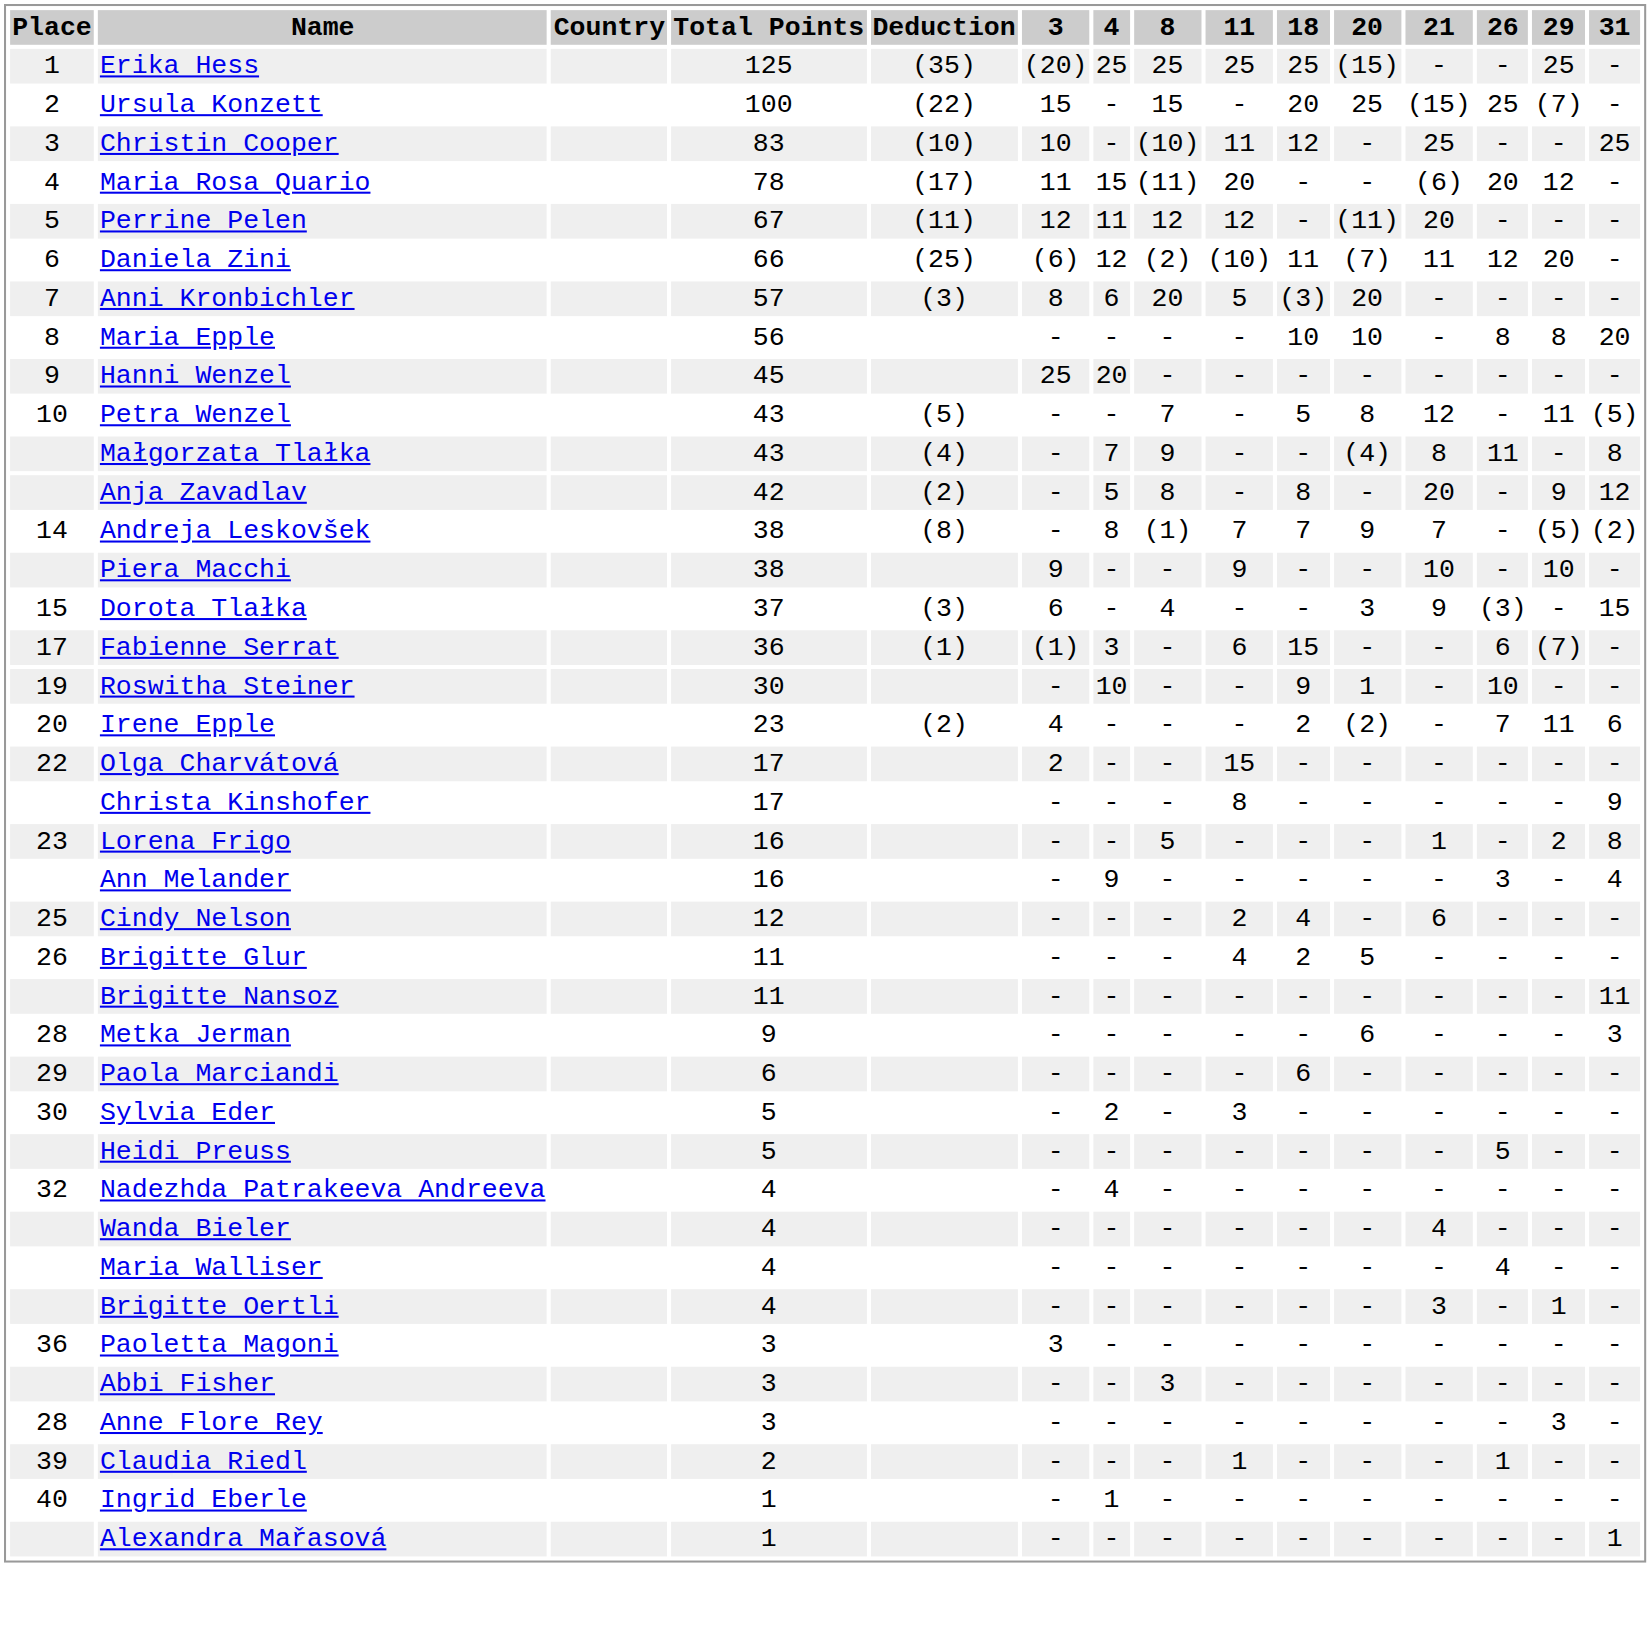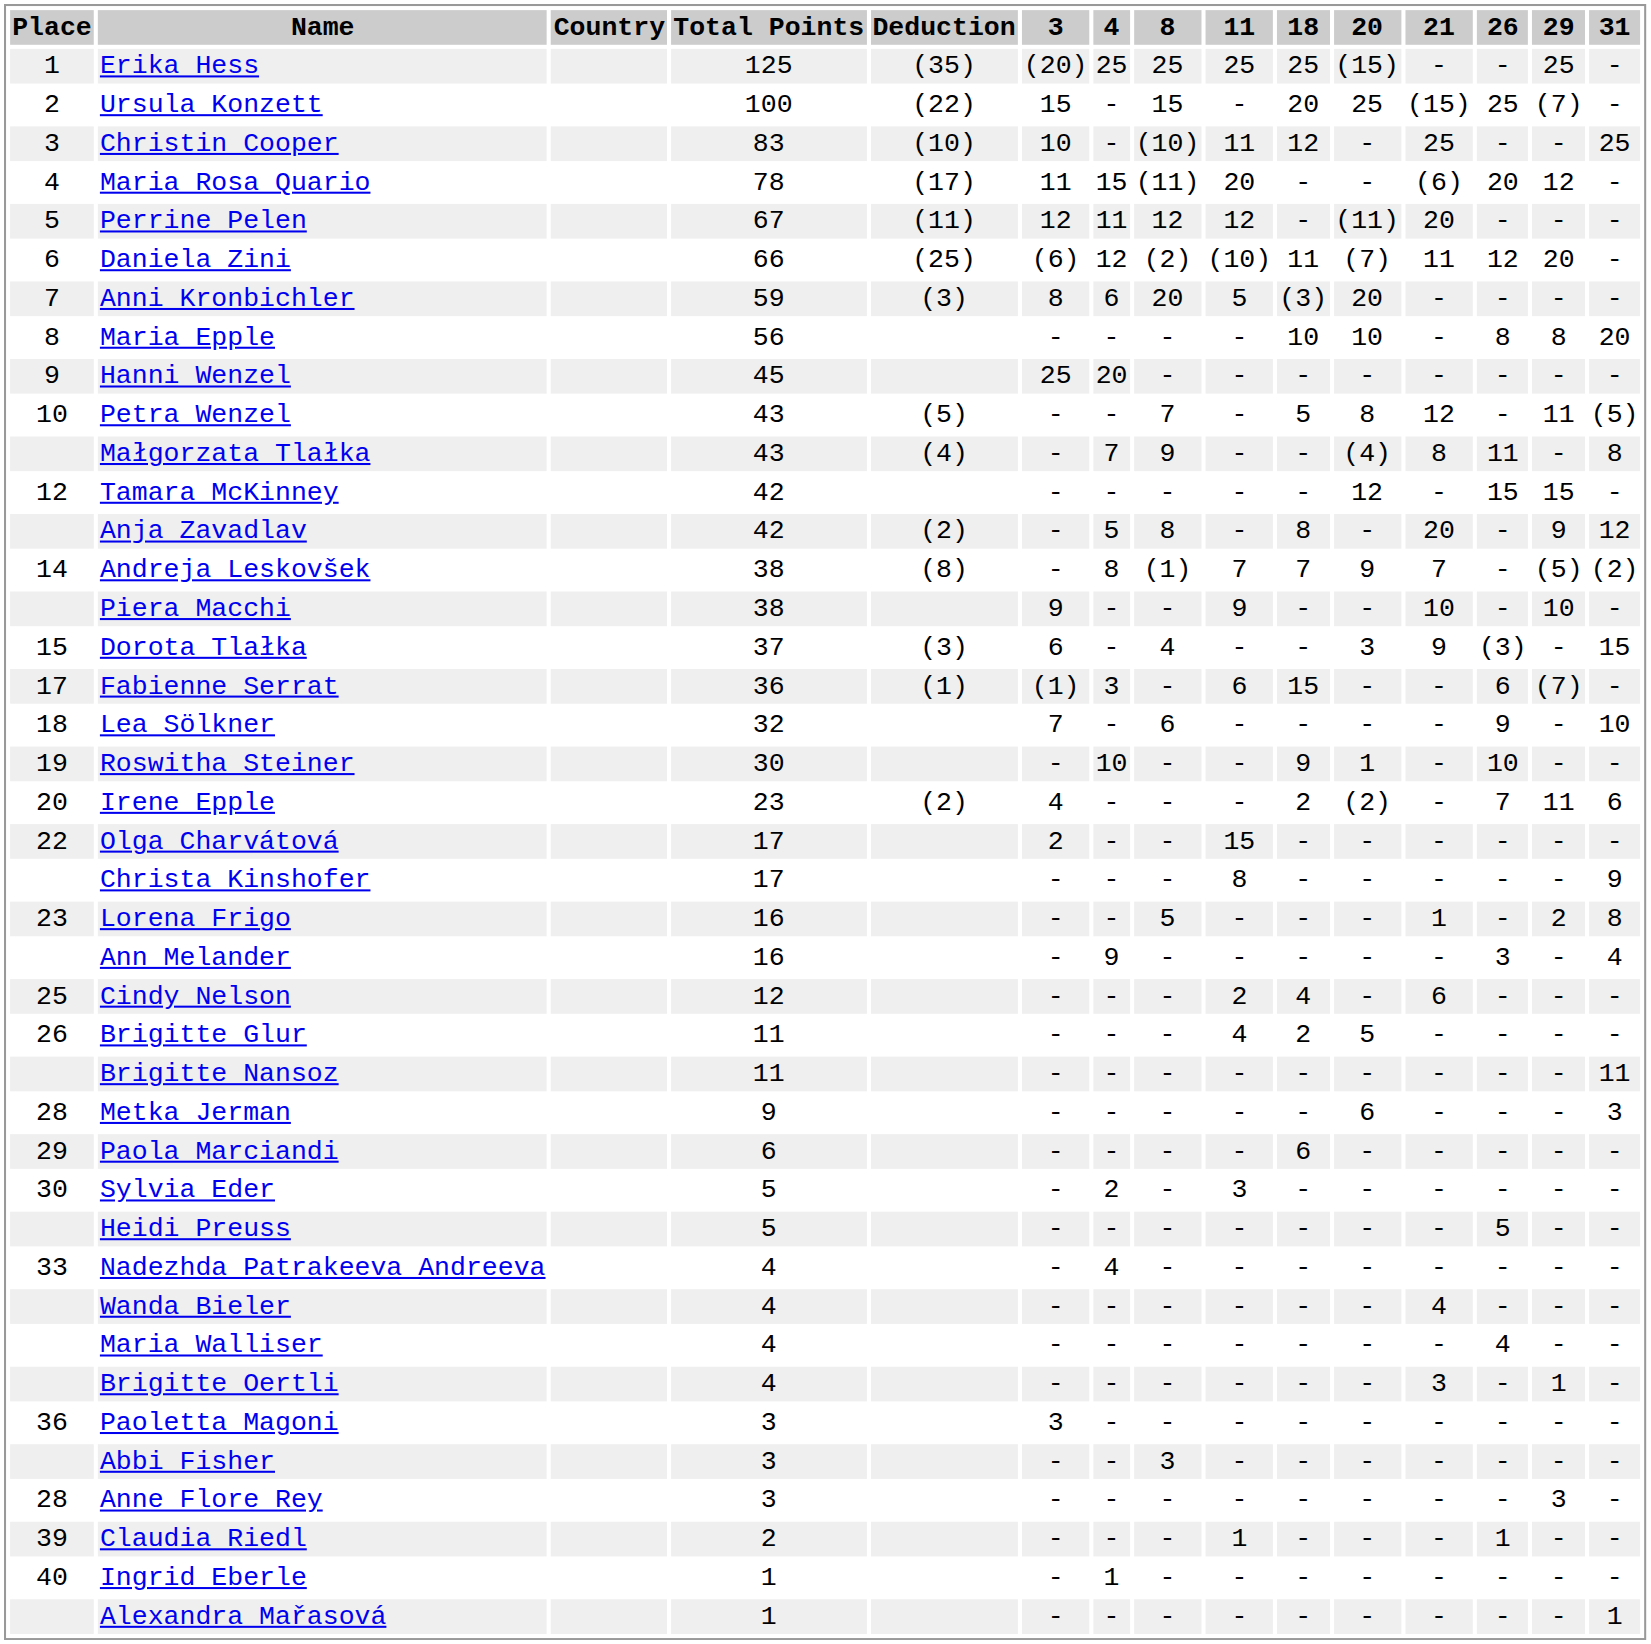Anni Kronbichler | Total Points: 57 -> 59
+ row: 12 | Tamara McKinney | 42 | - | - | - | - | - | 12 | - | 15 | 15 | -
+ row: 18 | Lea Sölkner | 32 | 7 | - | 6 | - | - | - | - | 9 | - | 10
Nadezhda Patrakeeva Andreeva | Place: 32 -> 33
